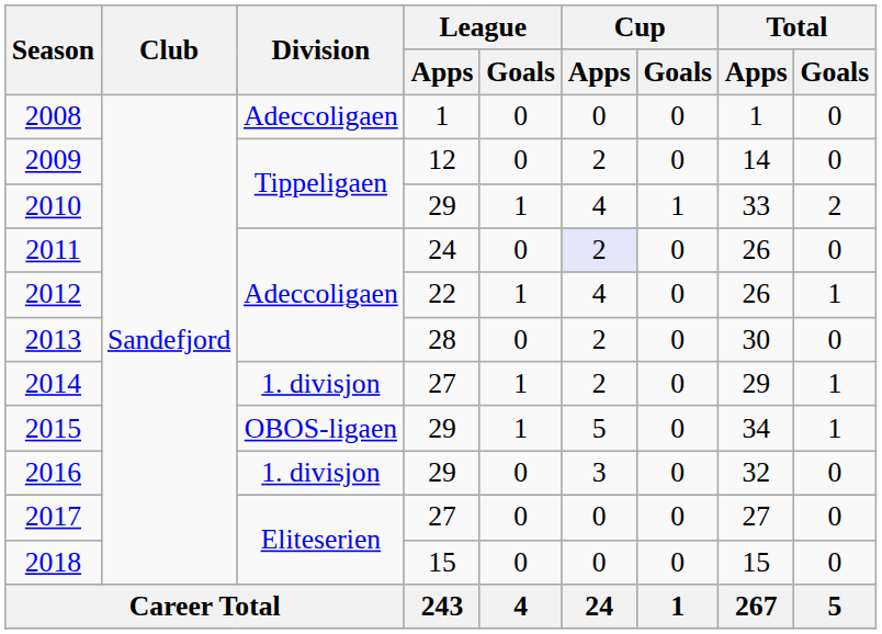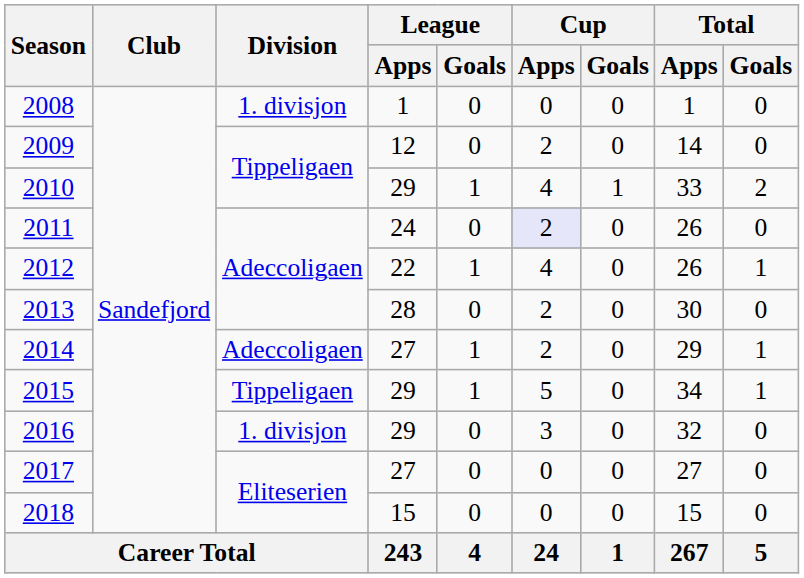2008 | Division: Adeccoligaen -> 1. divisjon
2014 | Division: 1. divisjon -> Adeccoligaen
2015 | Division: OBOS-ligaen -> Tippeligaen
